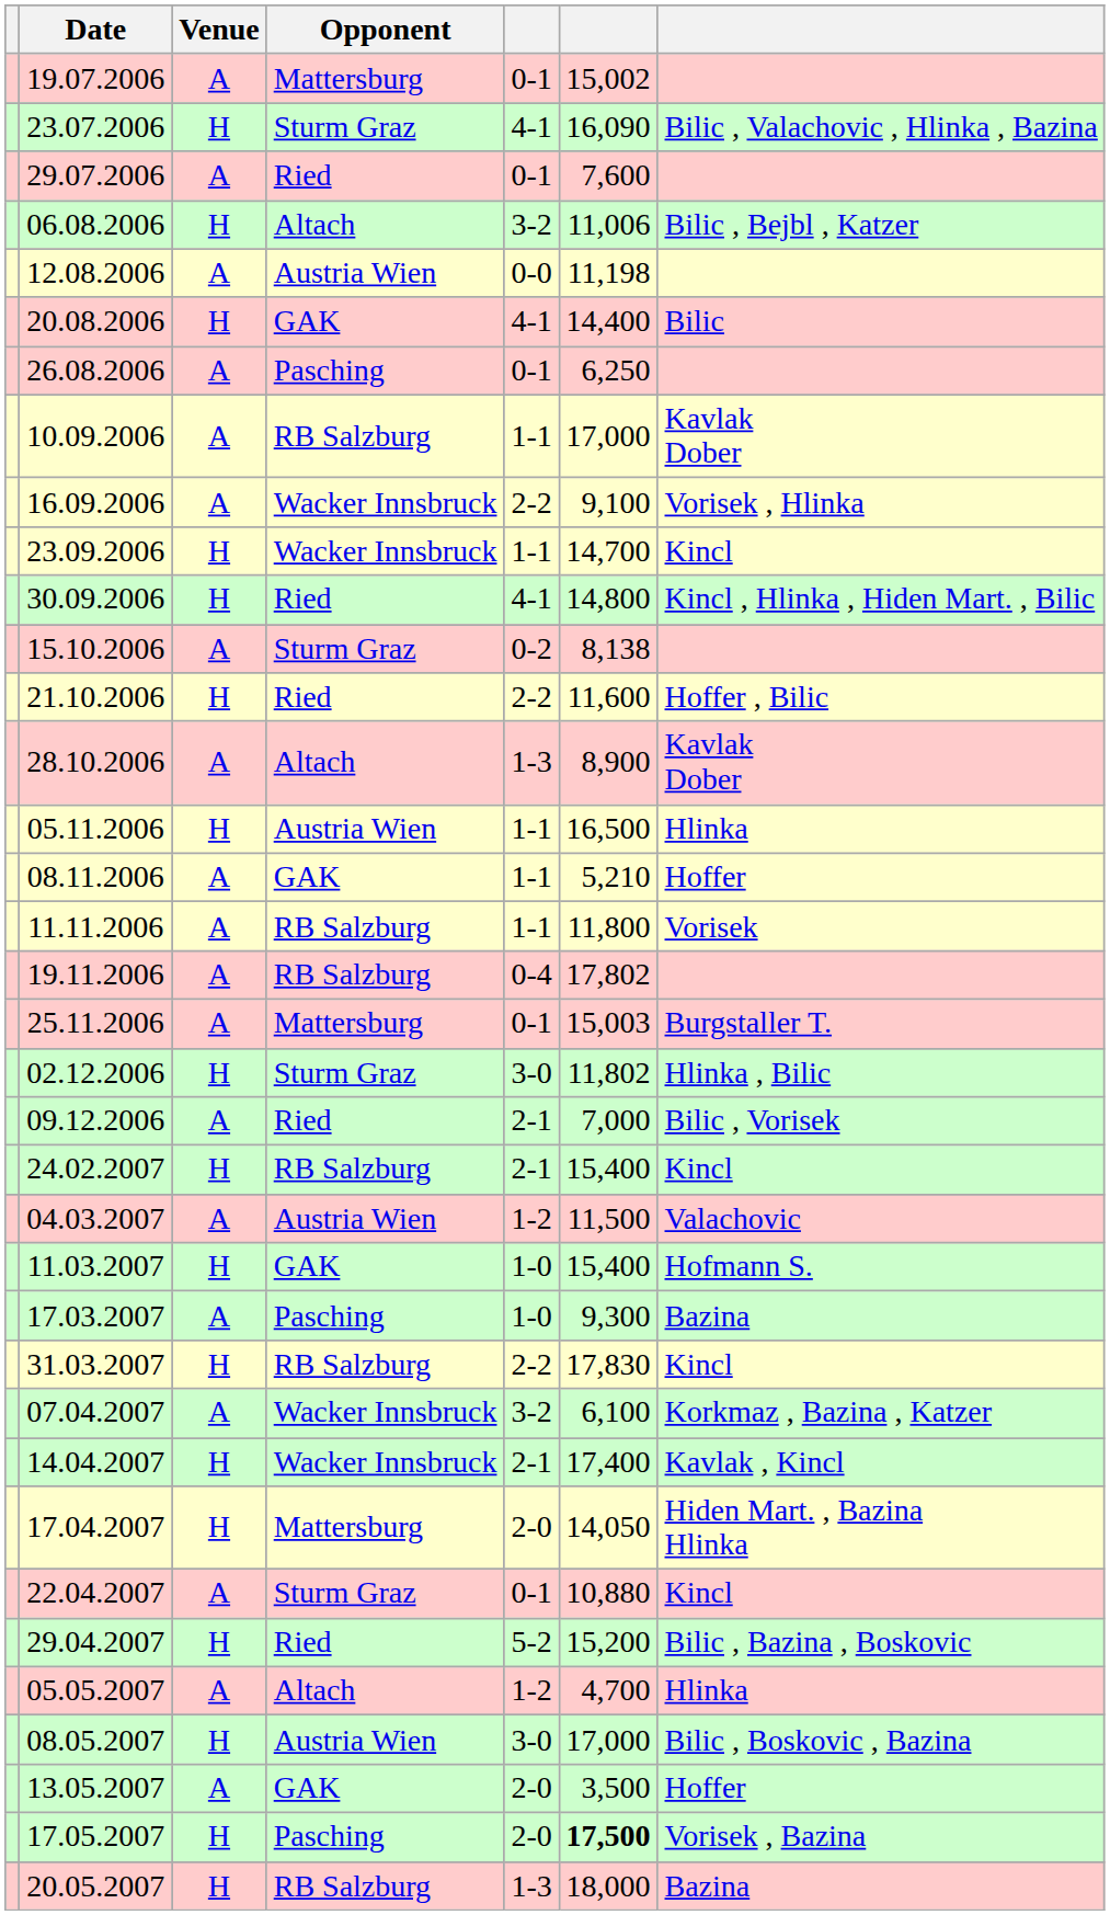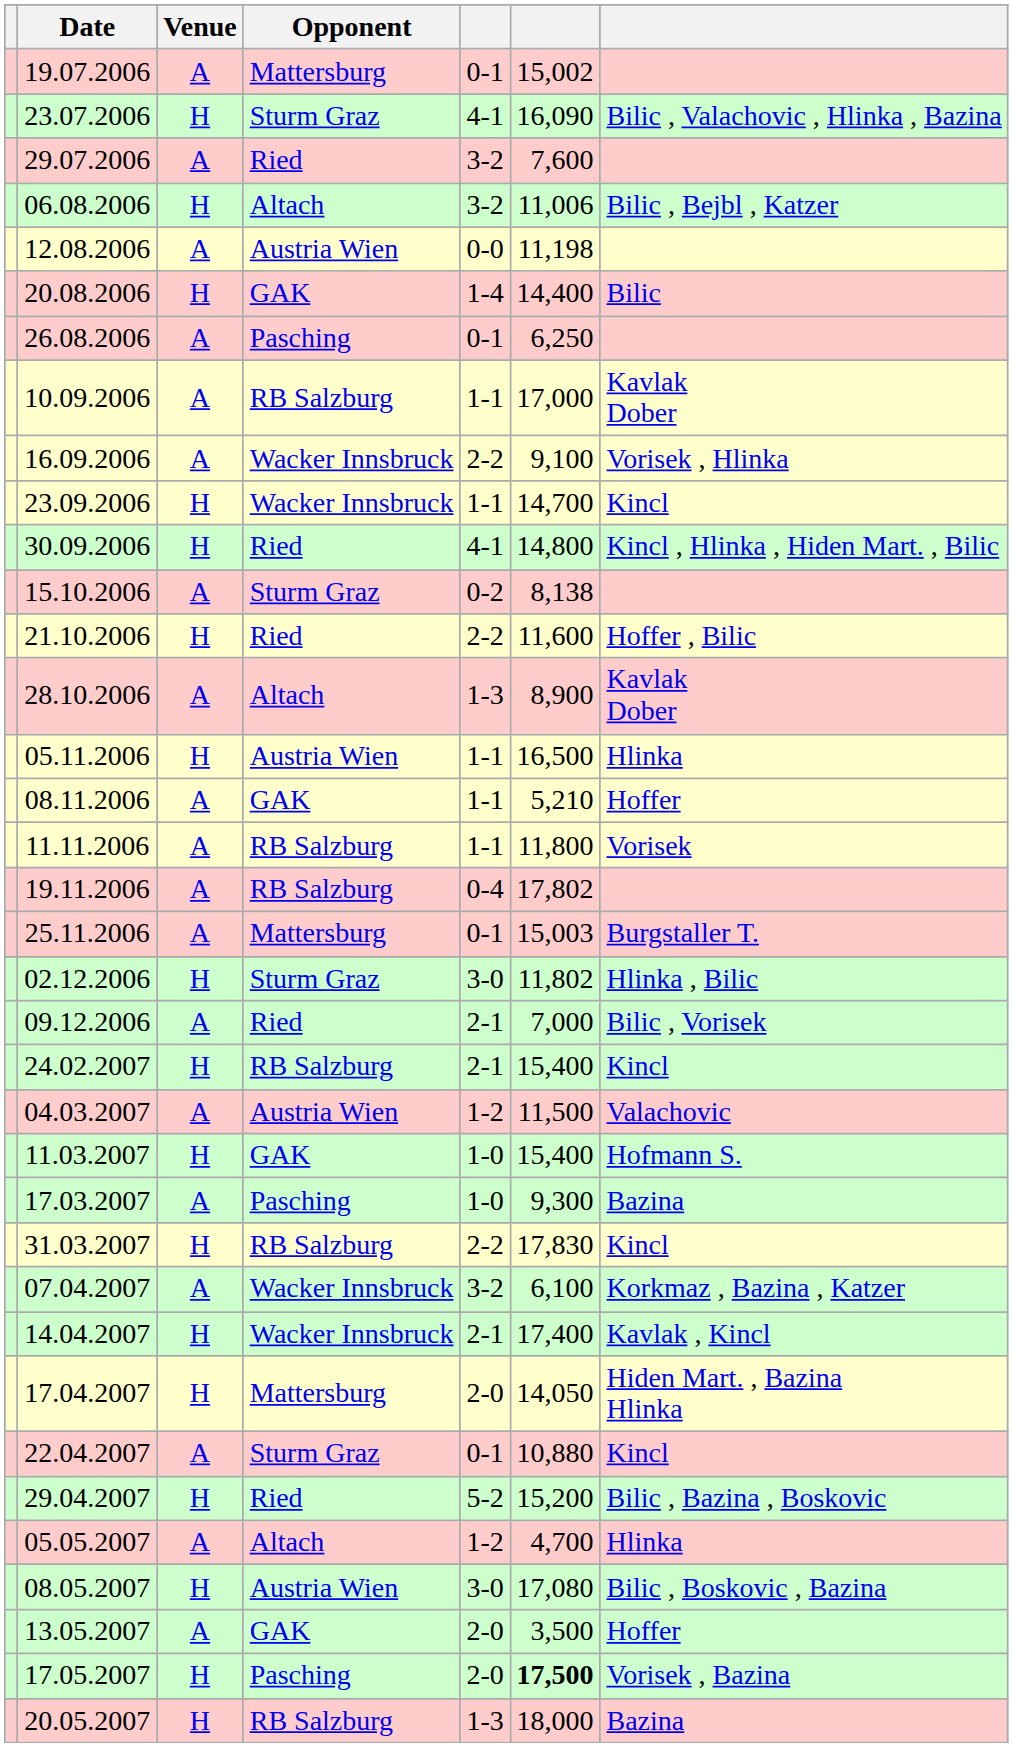29.07.2006 | column 5: 0-1 -> 3-2
20.08.2006 | column 5: 4-1 -> 1-4
08.05.2007 | column 6: 17,000 -> 17,080
